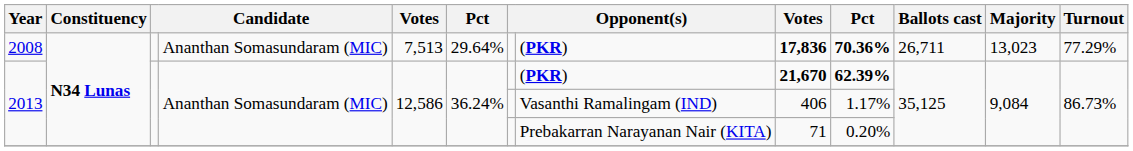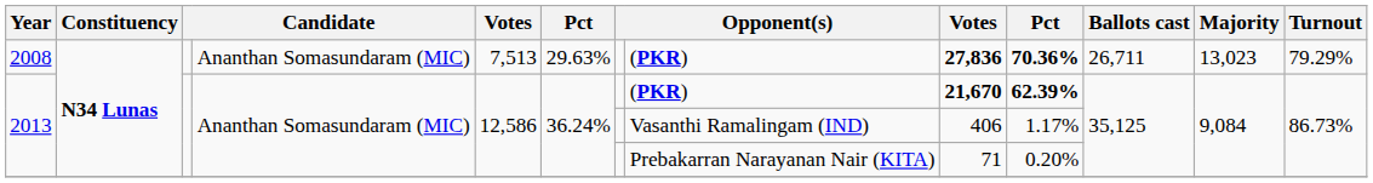2008 | column 6: 29.64% -> 29.63%
2008 | column 9: 17,836 -> 27,836
2008 | Turnout: 77.29% -> 79.29%
